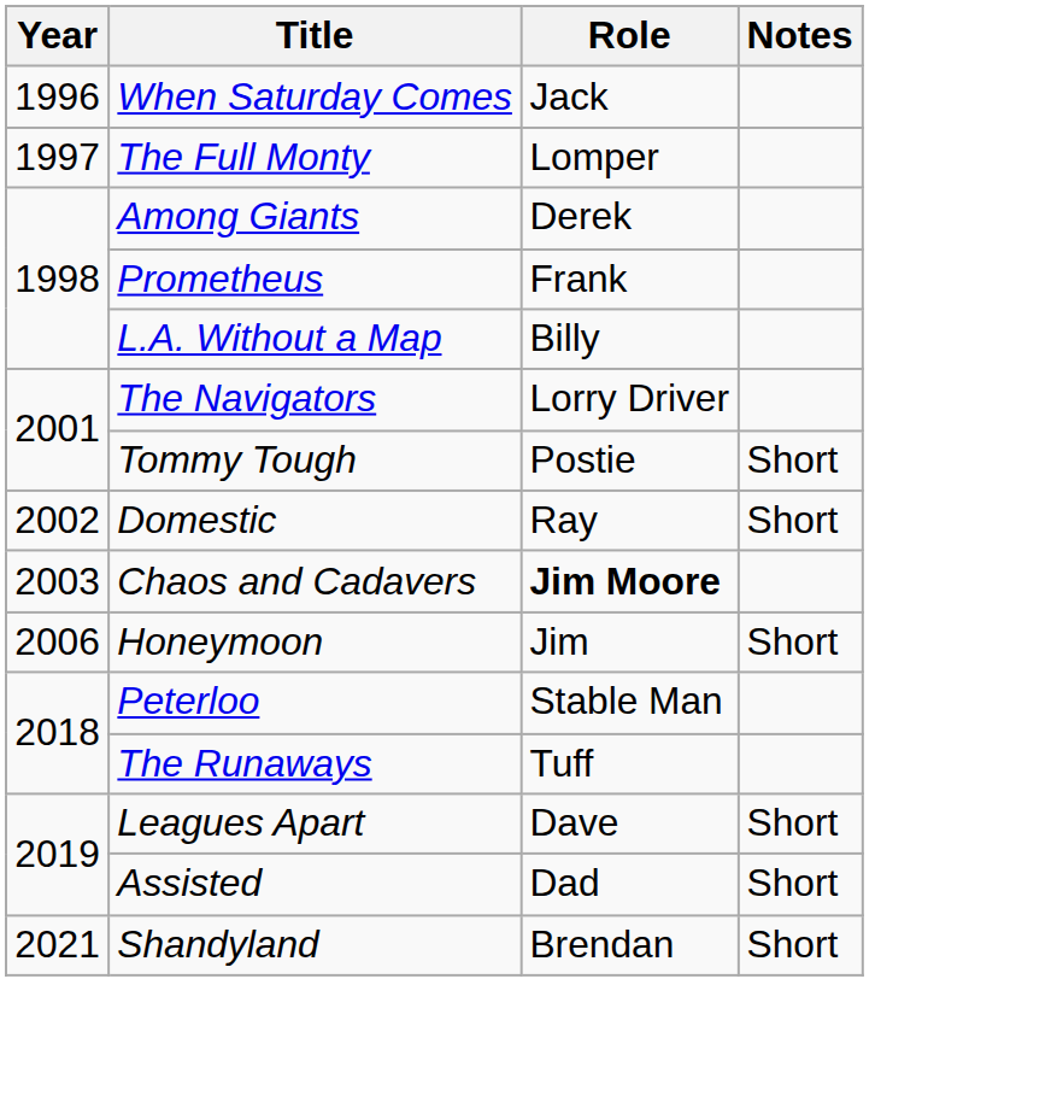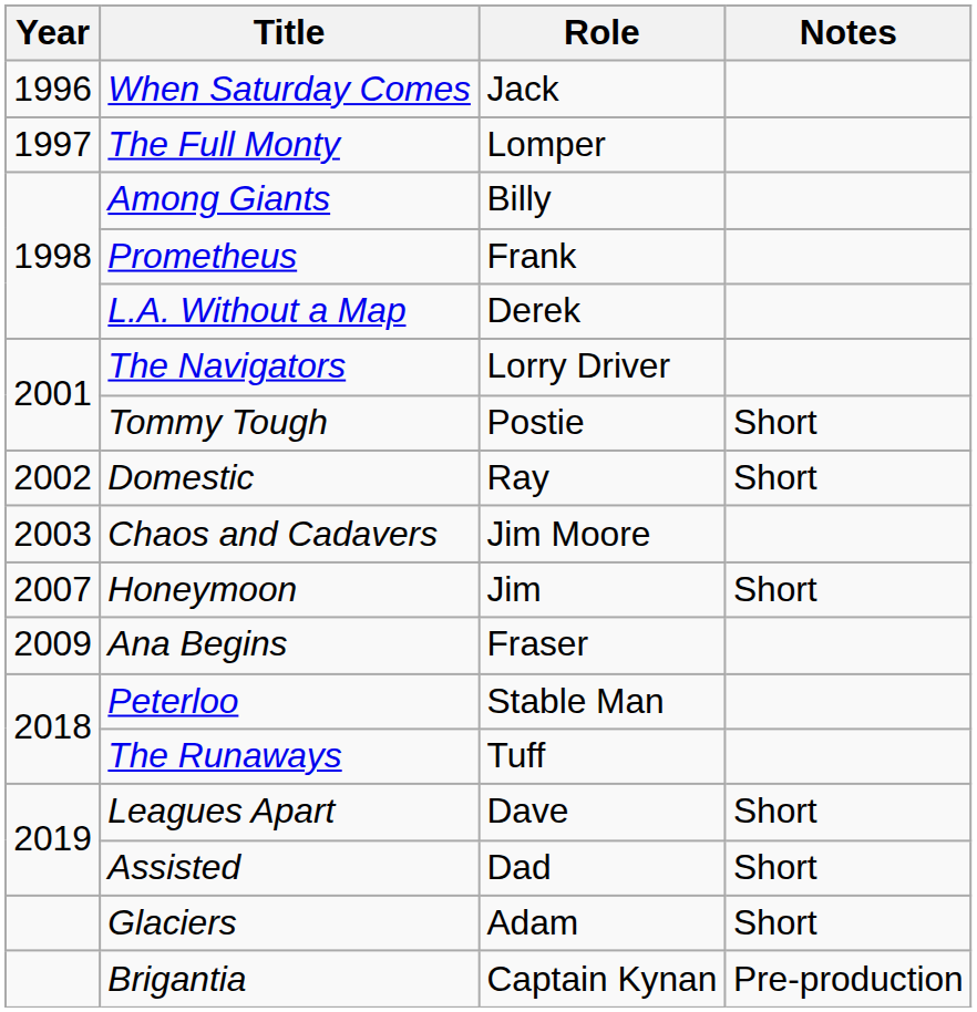Among Giants | Role: Derek -> Billy
L.A. Without a Map | Role: Billy -> Derek
Chaos and Cadavers | Role: bold -> normal
Honeymoon | Year: 2006 -> 2007
+ row: 2009 | Ana Begins | Fraser
- row: 2021 | Shandyland | Brendan | Short
+ row: Glaciers | Adam | Short
+ row: Brigantia | Captain Kynan | Pre-production
